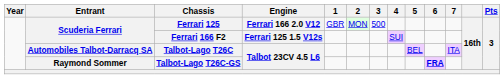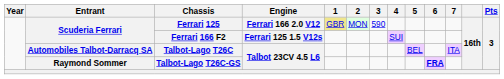Ferrari 125 | 1: no background -> khaki background
Ferrari 125 | 3: 500 -> 590
